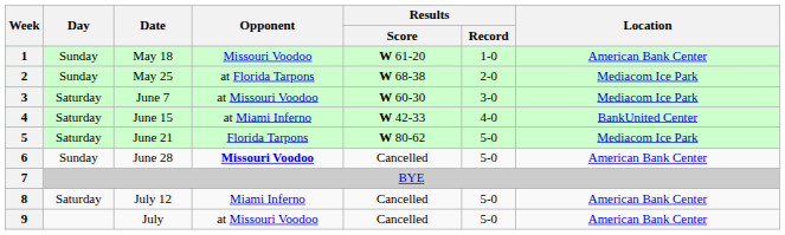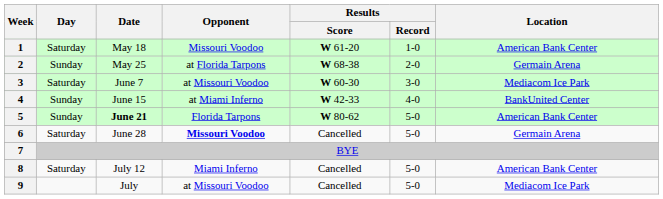1 | Day: Sunday -> Saturday
2 | Location: Mediacom Ice Park -> Germain Arena
4 | Day: Saturday -> Sunday
5 | Day: Saturday -> Sunday
5 | Date: normal -> bold
5 | Location: Mediacom Ice Park -> American Bank Center
6 | Day: Sunday -> Saturday
6 | Location: American Bank Center -> Germain Arena
9 | Location: American Bank Center -> Mediacom Ice Park
